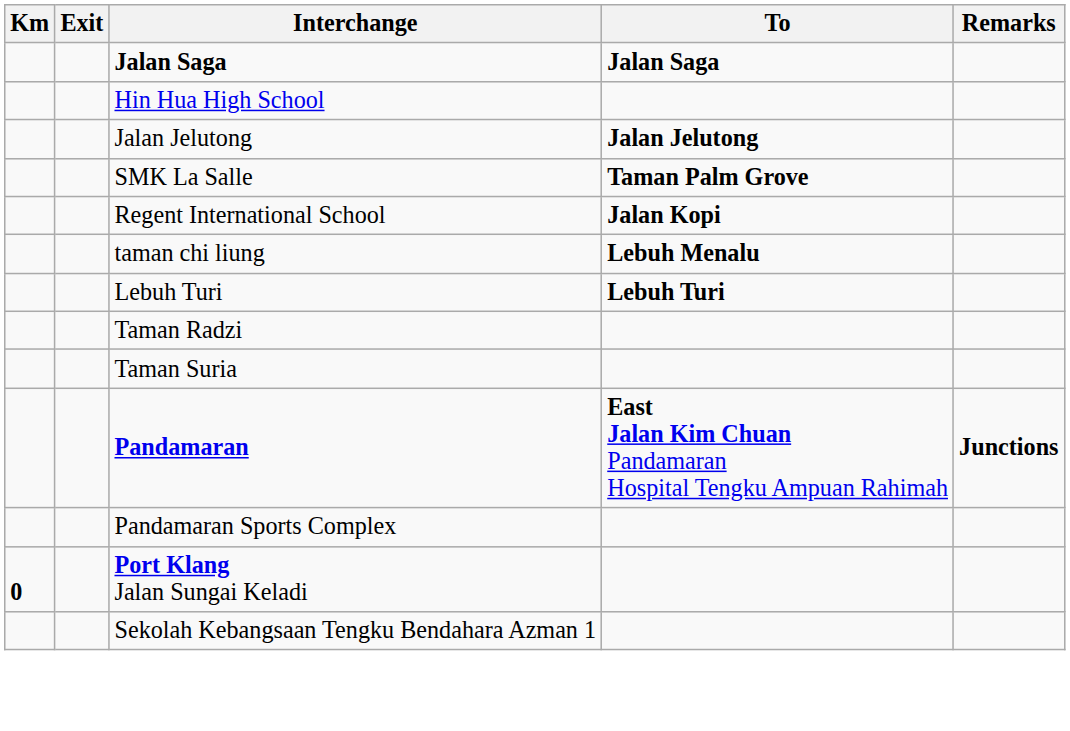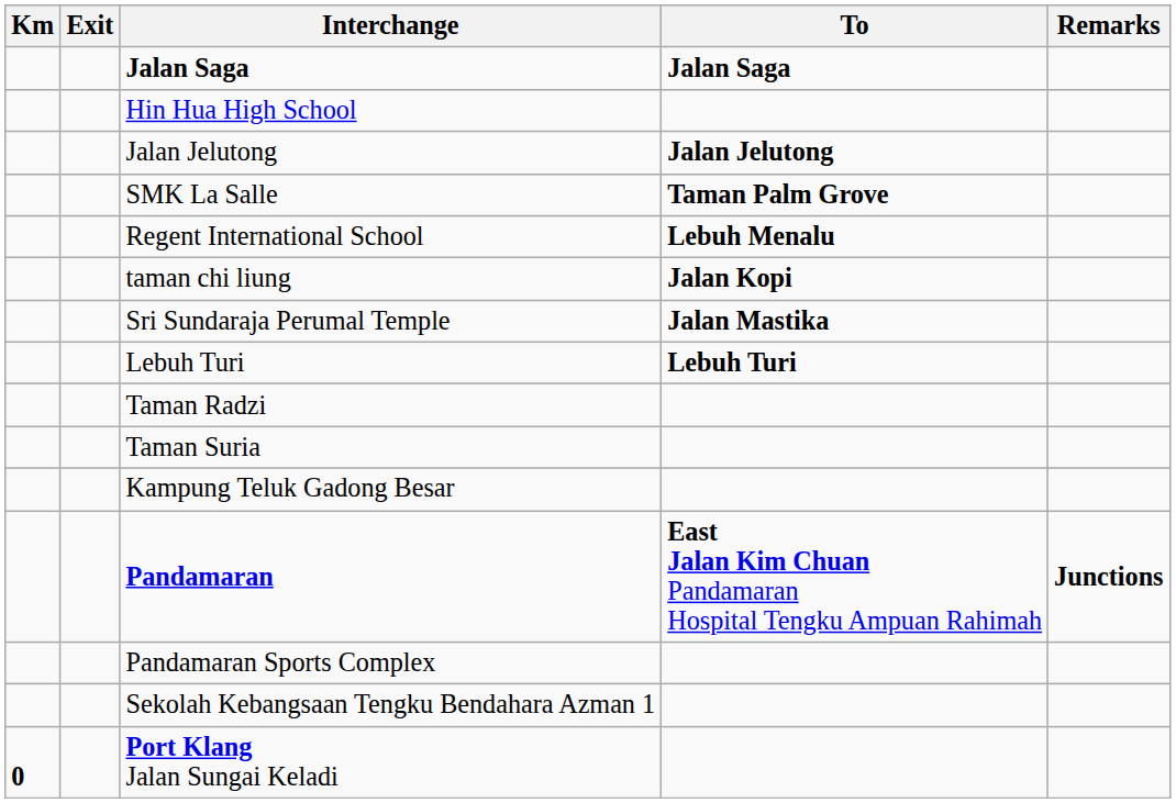Regent International School | To: Jalan Kopi -> Lebuh Menalu
taman chi liung | To: Lebuh Menalu -> Jalan Kopi
+ row: Sri Sundaraja Perumal Temple | Jalan Mastika
+ row: Kampung Teluk Gadong Besar
rows swapped: Sekolah Kebangsaan Tengku Bendahara Azman 1 <-> Port Klang Jalan Sungai Keladi
